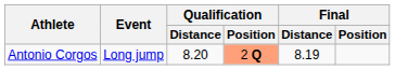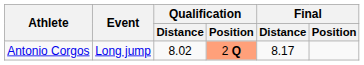Antonio Corgos | Qualification / Distance: 8.20 -> 8.02
Antonio Corgos | Final / Distance: 8.19 -> 8.17
